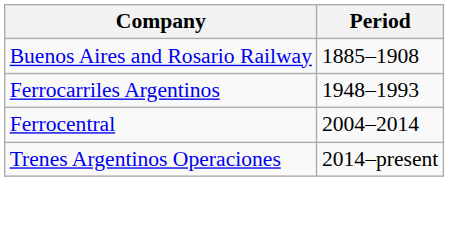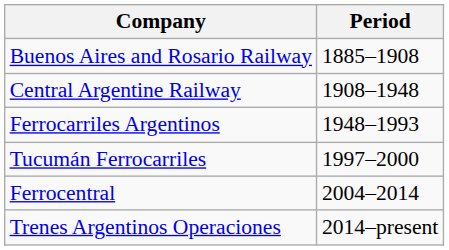+ row: Central Argentine Railway | 1908–1948
+ row: Tucumán Ferrocarriles | 1997–2000
